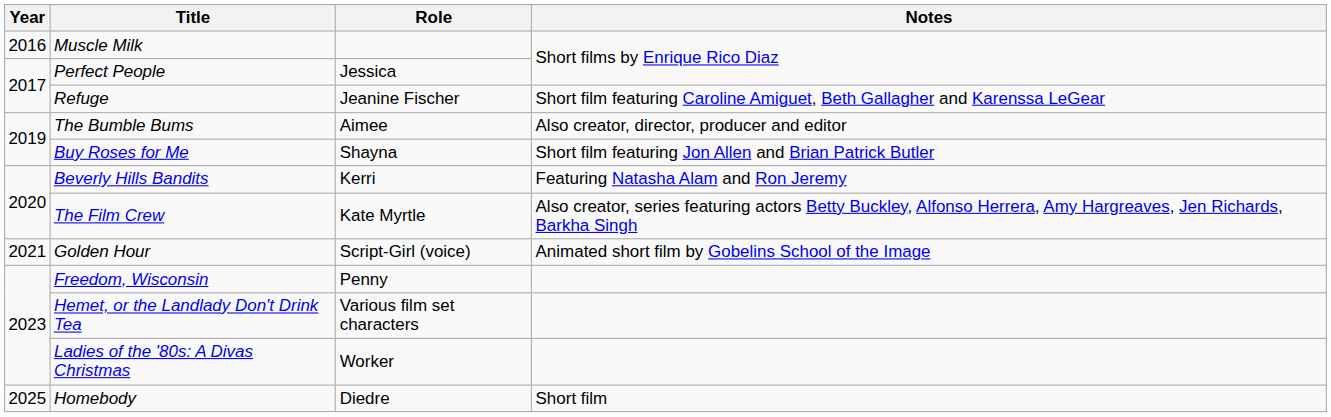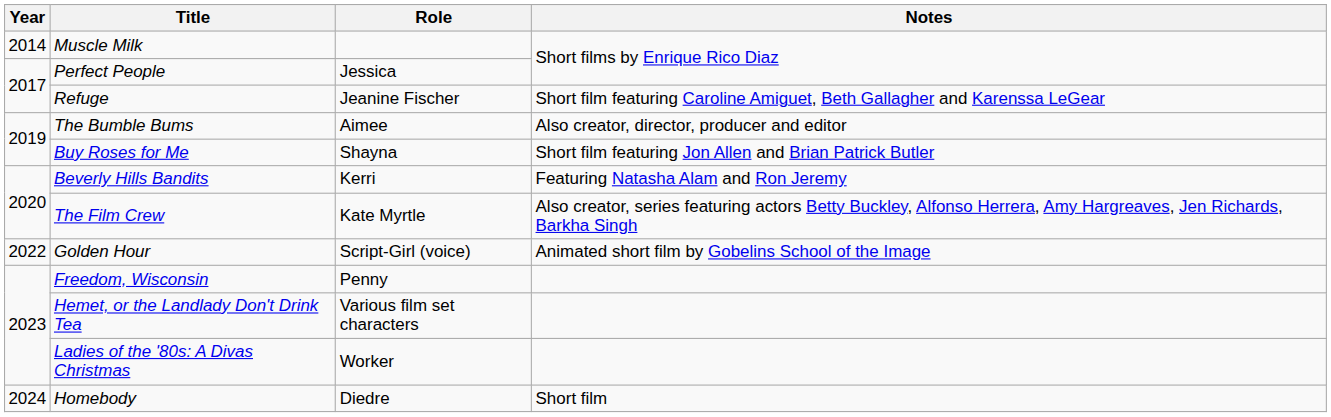Muscle Milk | Year: 2016 -> 2014
Golden Hour | Year: 2021 -> 2022
Homebody | Year: 2025 -> 2024
